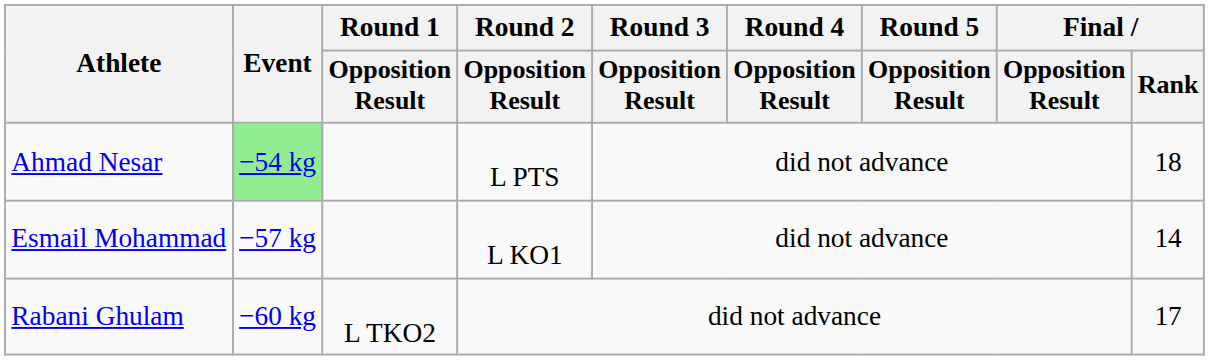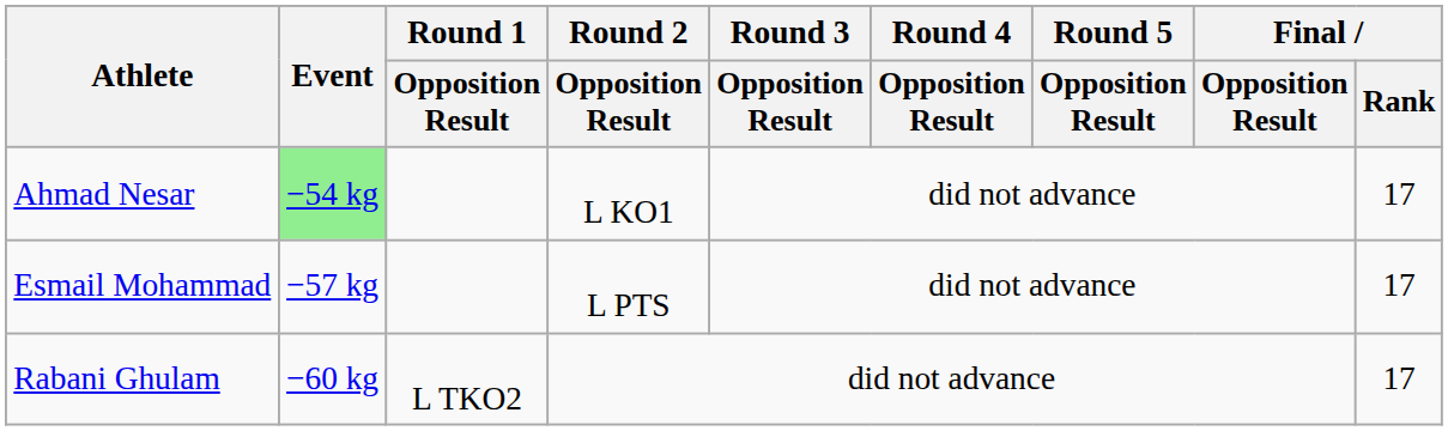Ahmad Nesar | Round 2 / Opposition Result: L PTS -> L KO1
Ahmad Nesar | Final / Rank: 18 -> 17
Esmail Mohammad | Round 2 / Opposition Result: L KO1 -> L PTS
Esmail Mohammad | Final / Rank: 14 -> 17
